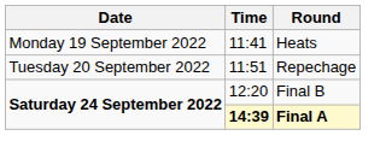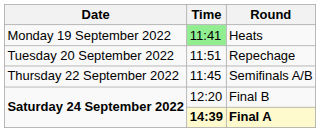Heats | Time: no background -> lightgreen background
+ row: Thursday 22 September 2022 | 11:45 | Semifinals A/B
